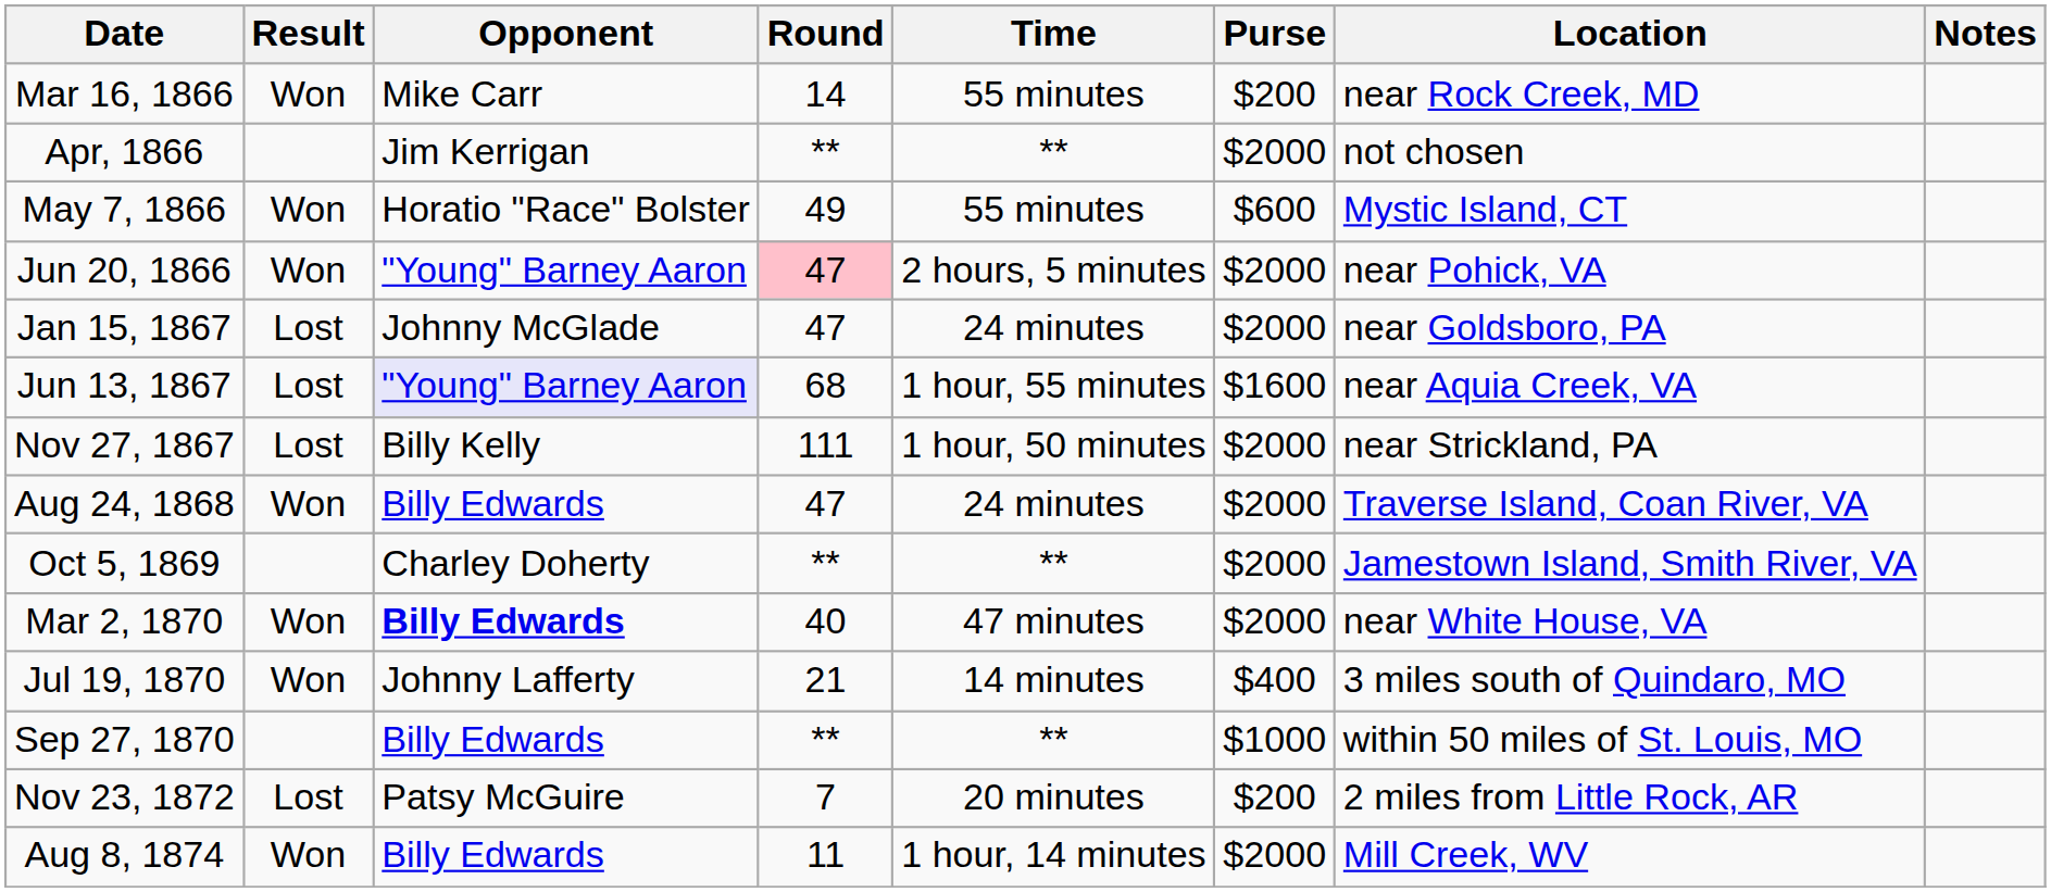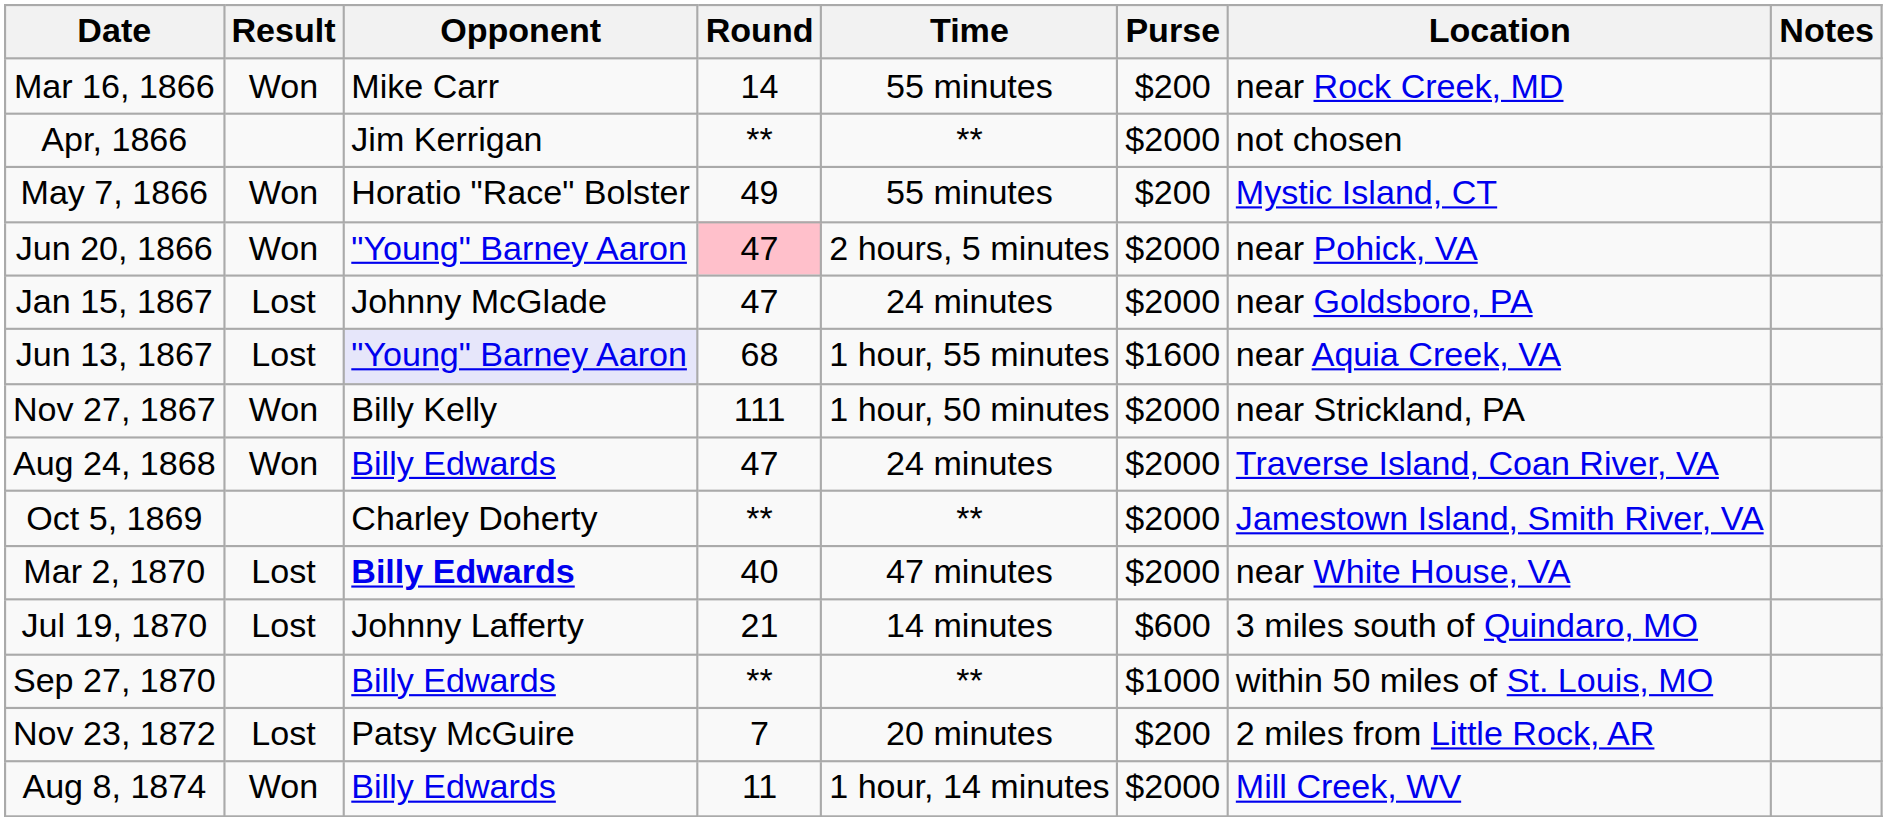May 7, 1866 | Purse: $600 -> $200
Nov 27, 1867 | Result: Lost -> Won
Mar 2, 1870 | Result: Won -> Lost
Jul 19, 1870 | Result: Won -> Lost
Jul 19, 1870 | Purse: $400 -> $600
